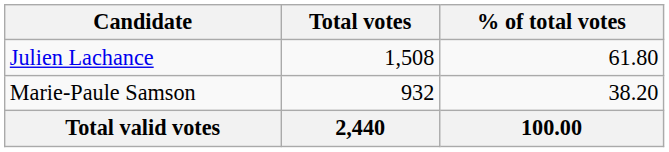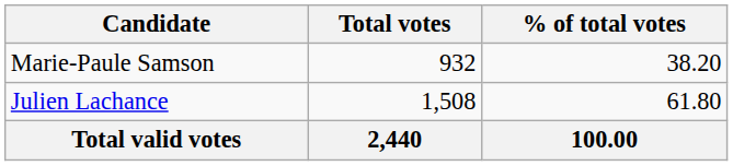rows swapped: Julien Lachance <-> Marie-Paule Samson
